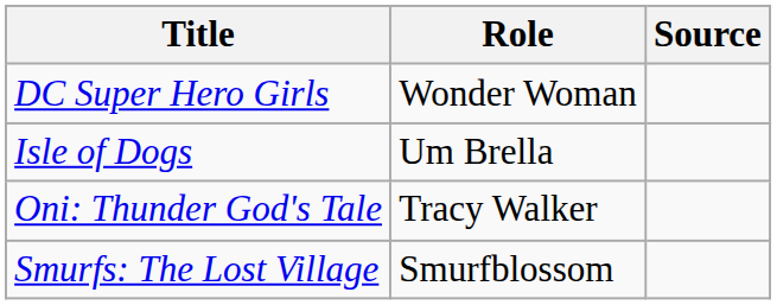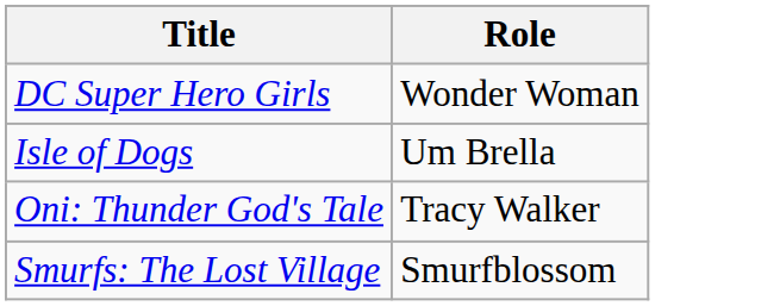- column: Source
